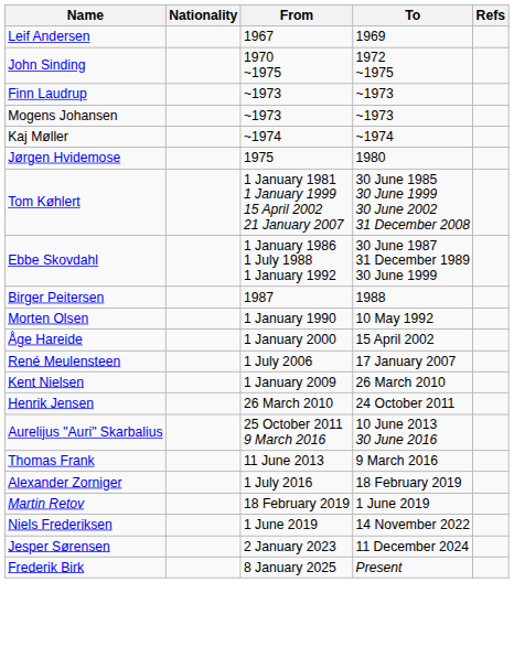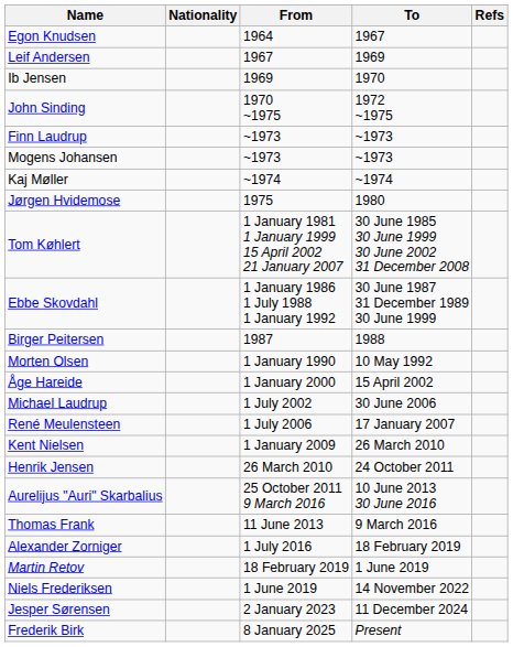+ row: Egon Knudsen | 1964 | 1967
+ row: Ib Jensen | 1969 | 1970
+ row: Michael Laudrup | 1 July 2002 | 30 June 2006
